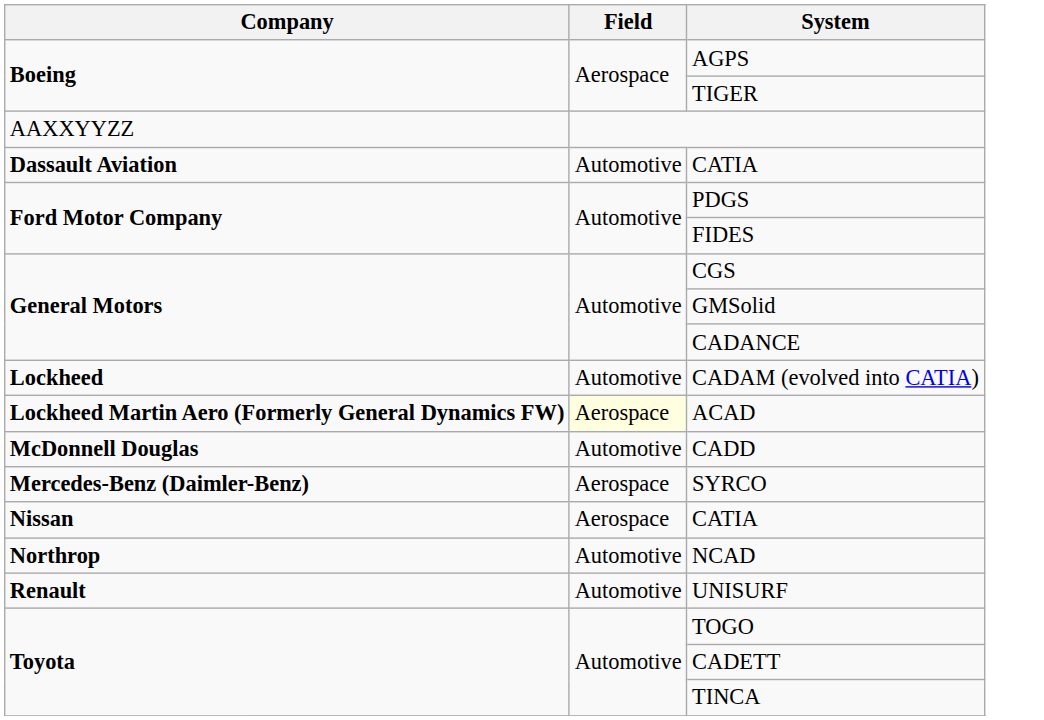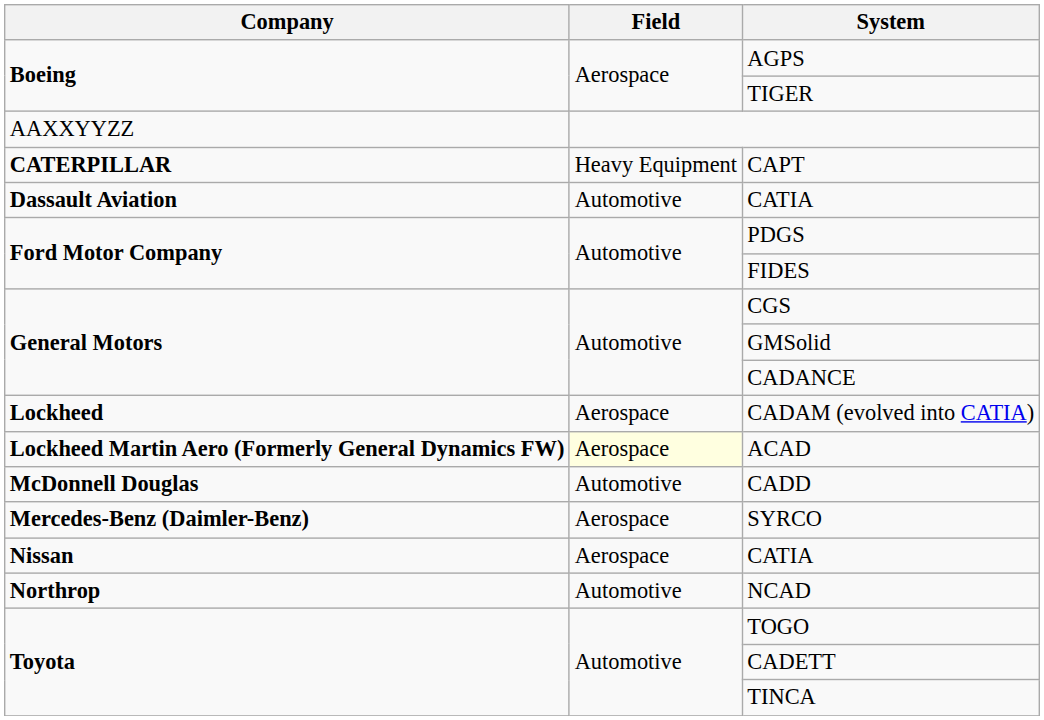+ row: CATERPILLAR | Heavy Equipment | CAPT
CADAM (evolved into CATIA) | Field: Automotive -> Aerospace
- row: Renault | Automotive | UNISURF
